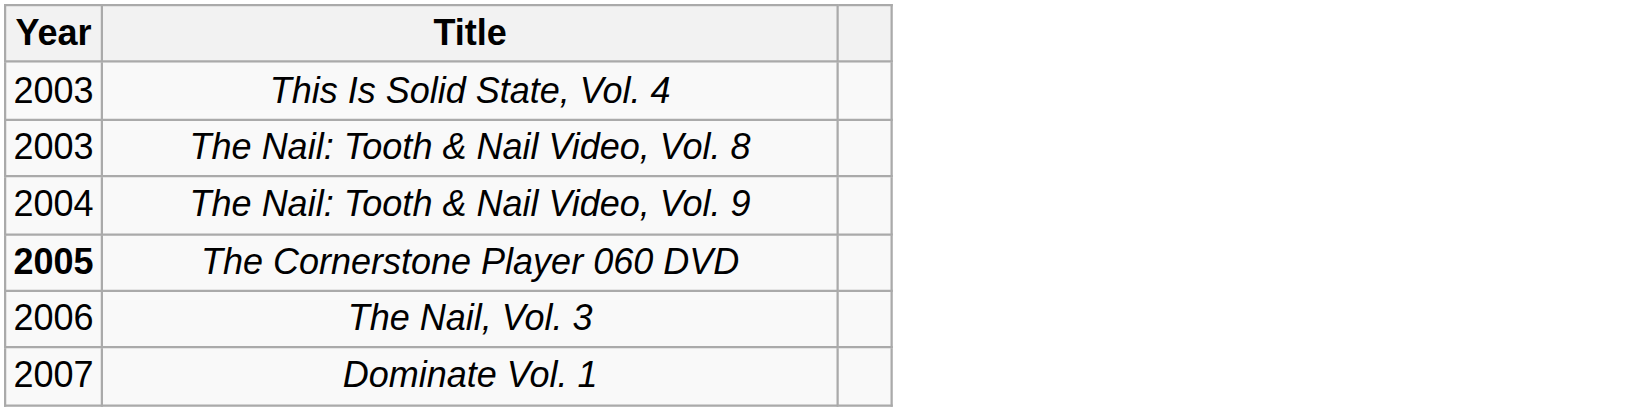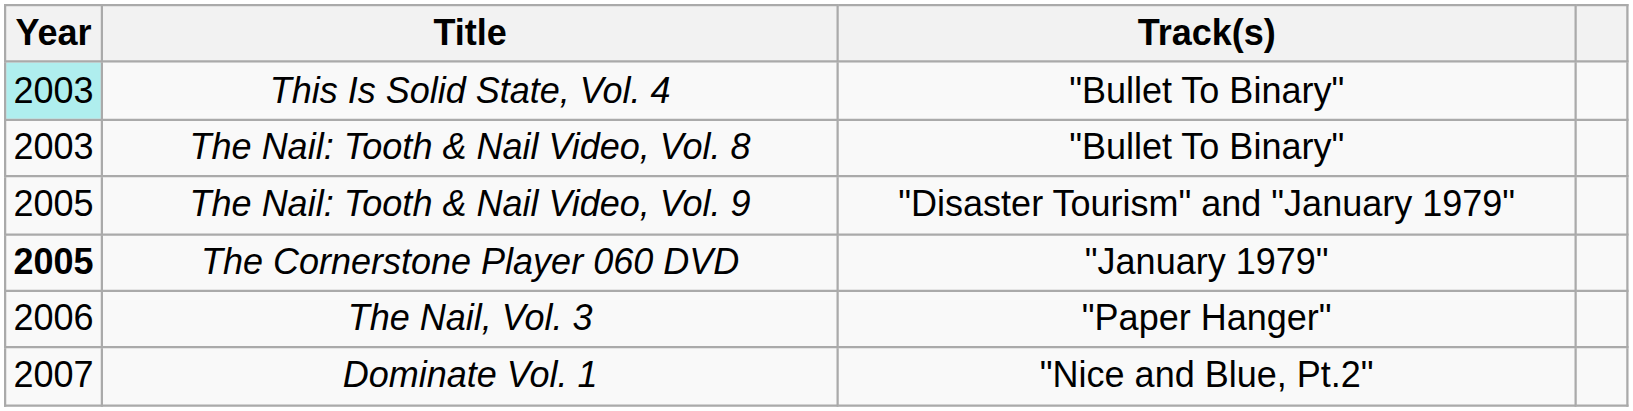+ column: Track(s) | "Bullet To Binary" | "Bullet To Binary" | "Disaster Tourism" and "January 1979" | "January 1979" | "Paper Hanger" | "Nice and Blue, Pt.2"
This Is Solid State, Vol. 4 | Year: no background -> paleturquoise background
The Nail: Tooth & Nail Video, Vol. 9 | Year: 2004 -> 2005
